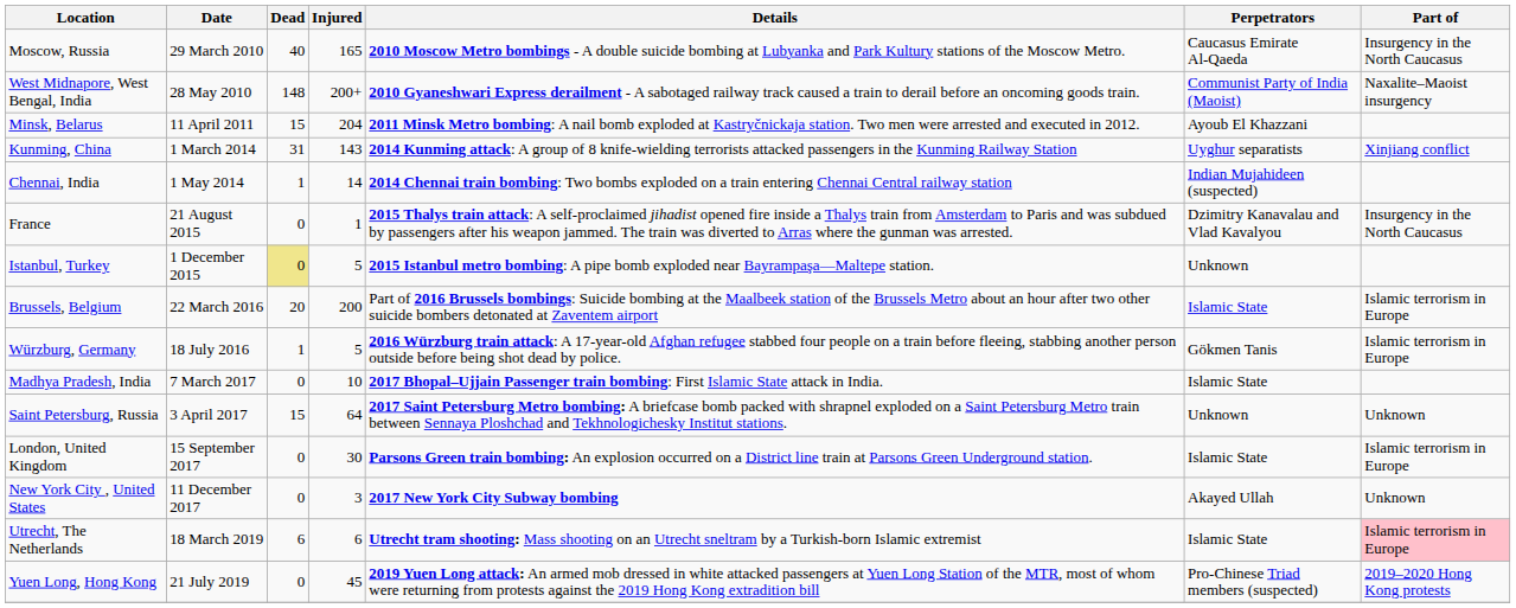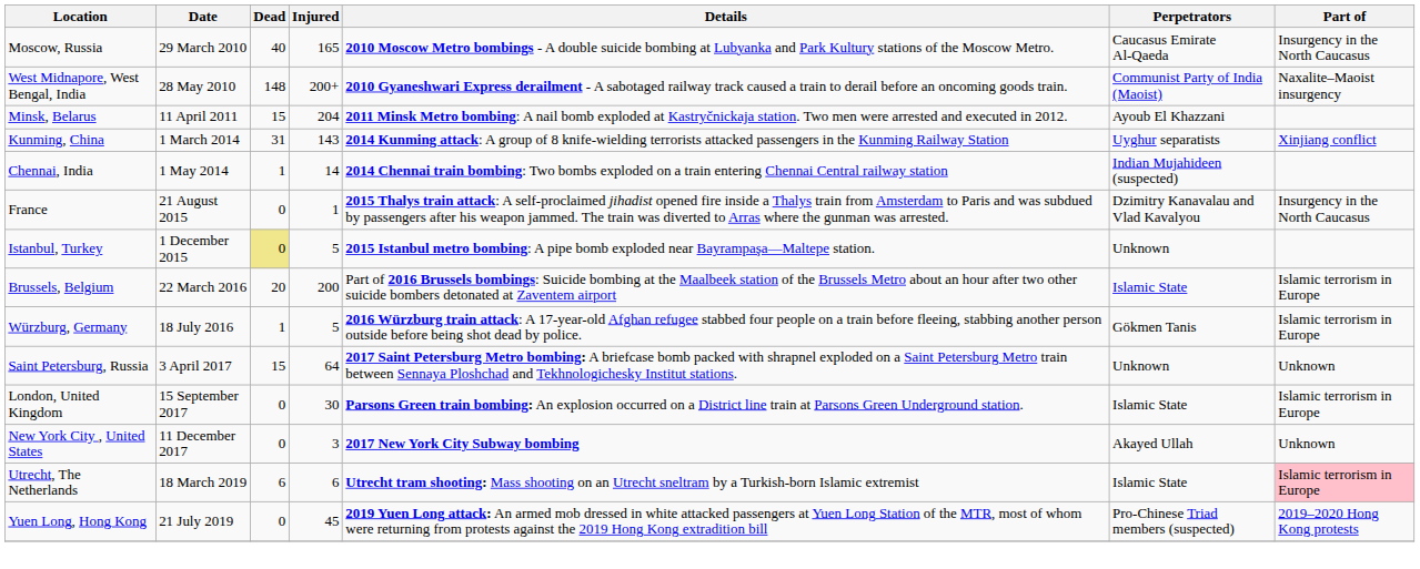- row: Madhya Pradesh, India | 7 March 2017 | 0 | 10 | 2017 Bhopal–Ujjain Passenger train bombing: First Islamic State attack in India. | Islamic State
